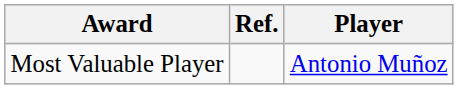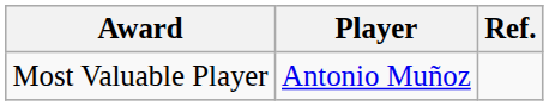columns swapped: Player <-> Ref.
